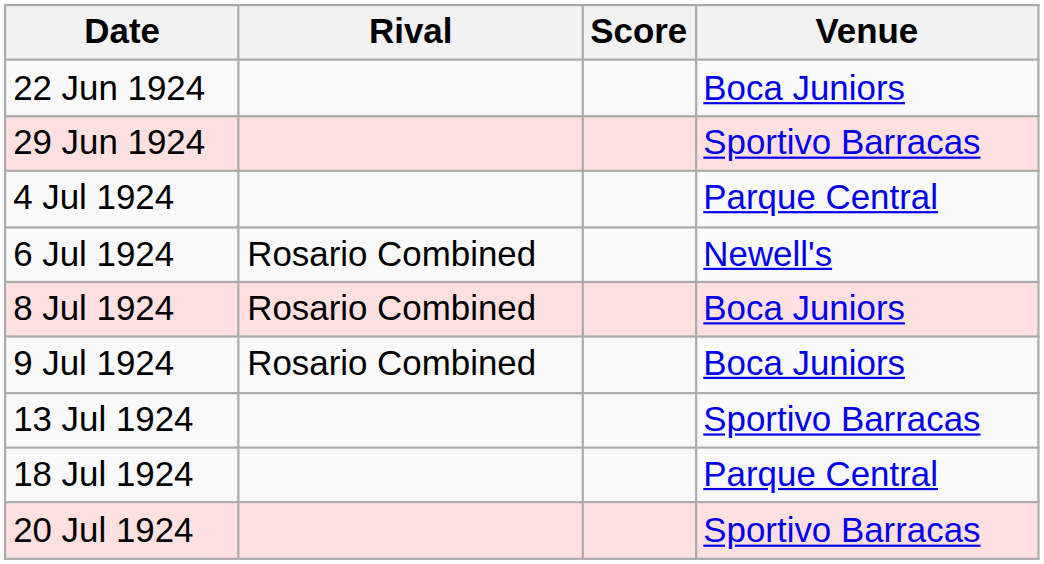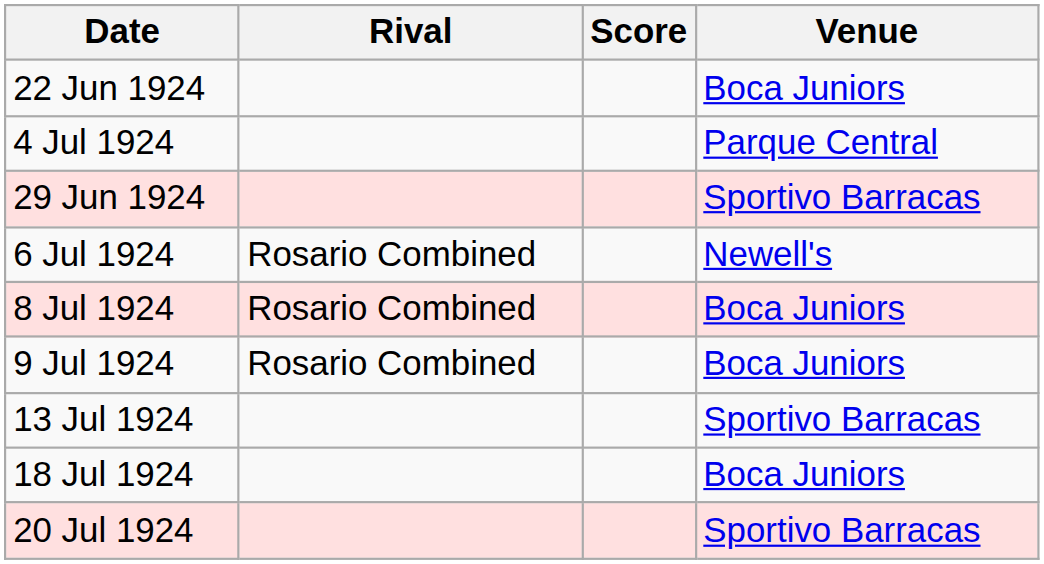rows swapped: 29 Jun 1924 <-> 4 Jul 1924
18 Jul 1924 | Venue: Parque Central -> Boca Juniors
